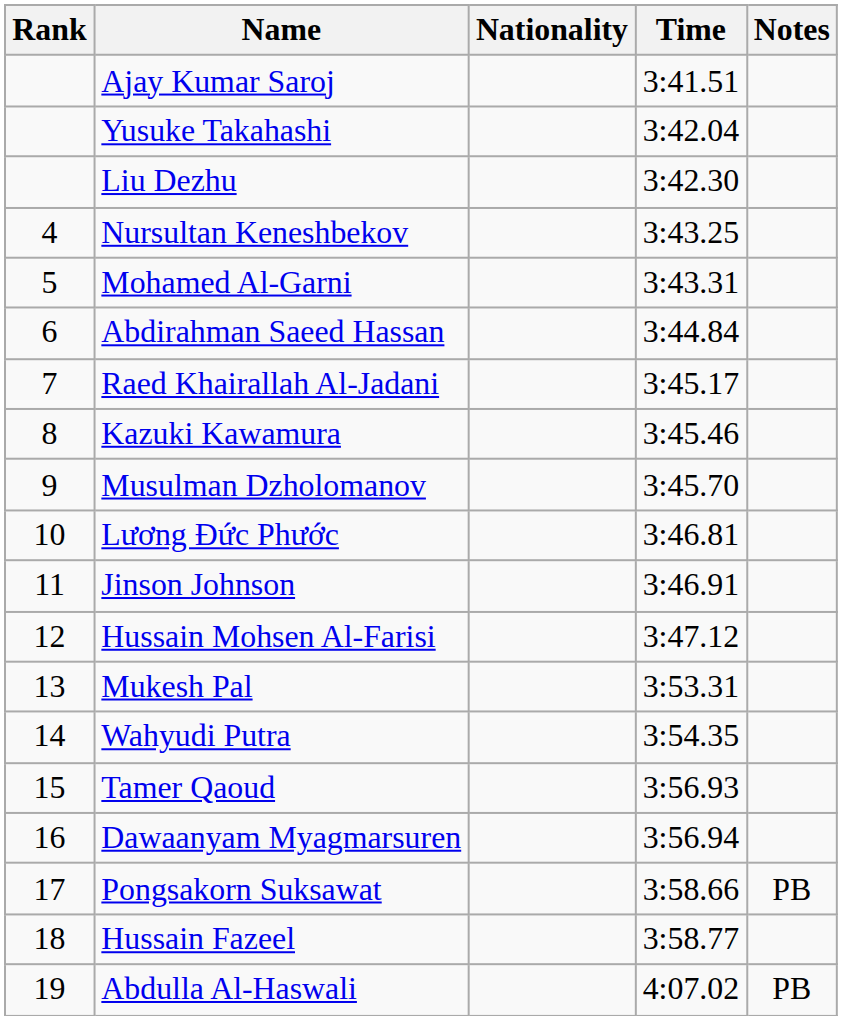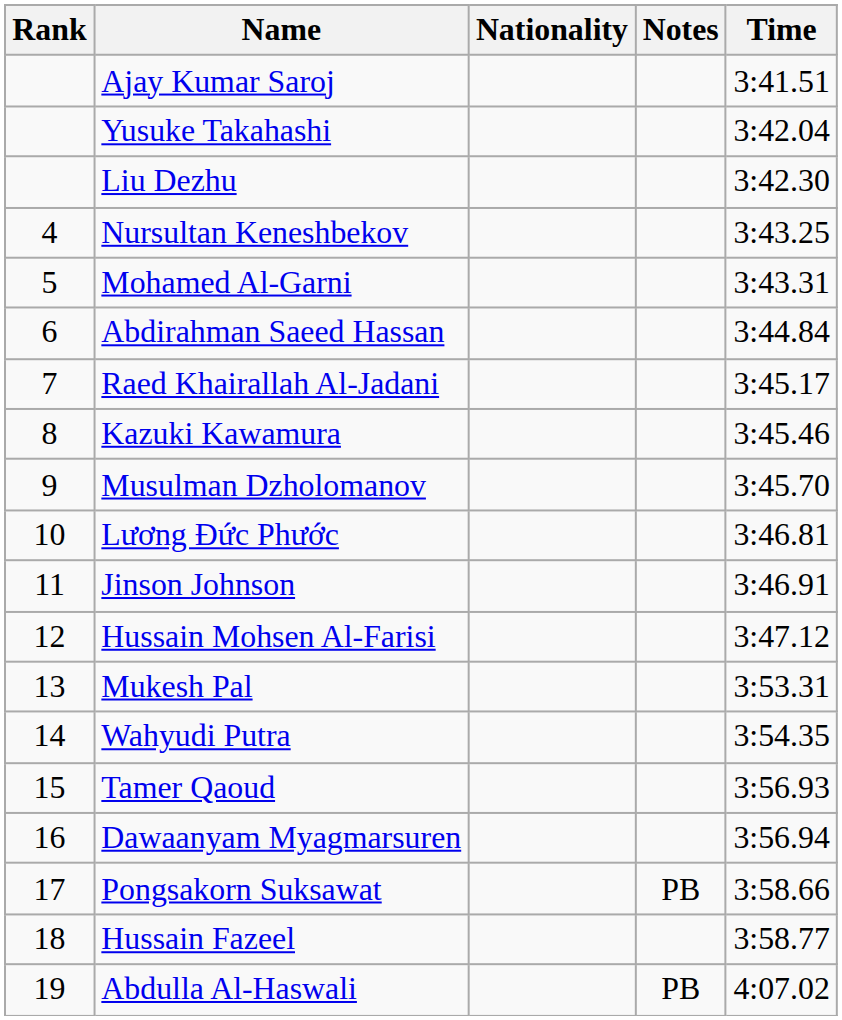columns swapped: Time <-> Notes
